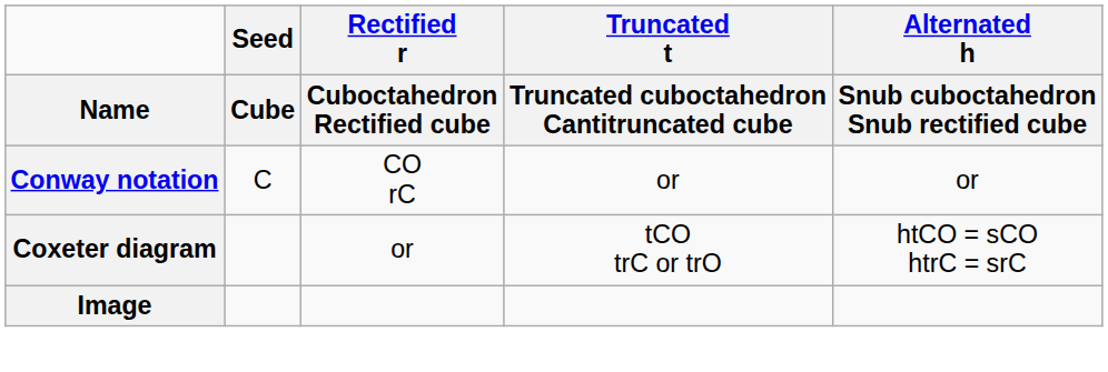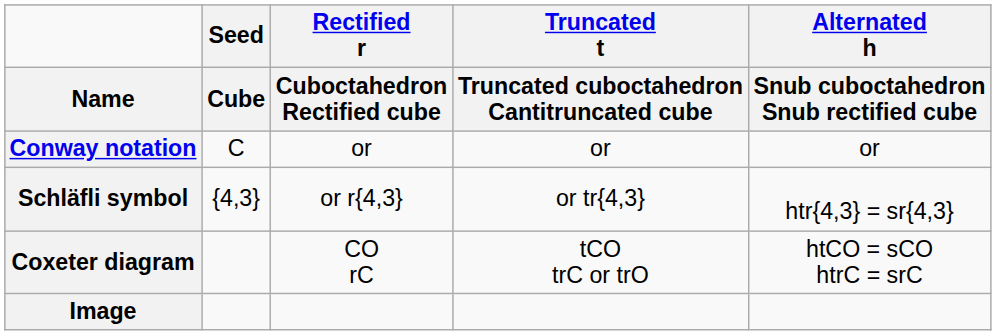Conway notation | Rectified r / Cuboctahedron Rectified cube: CO rC -> or
+ row: Schläfli symbol | {4,3} | or r{4,3} | or tr{4,3} | htr{4,3} = sr{4,3}
Coxeter diagram | Rectified r / Cuboctahedron Rectified cube: or -> CO rC
